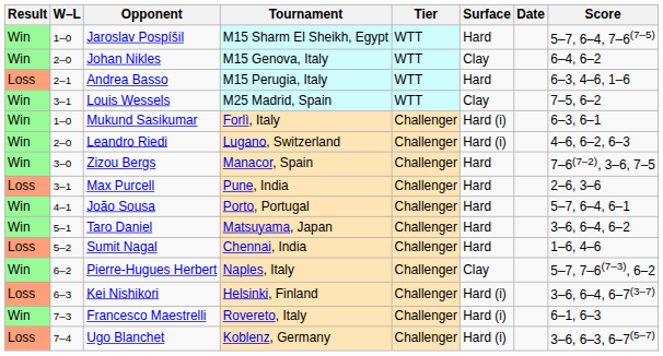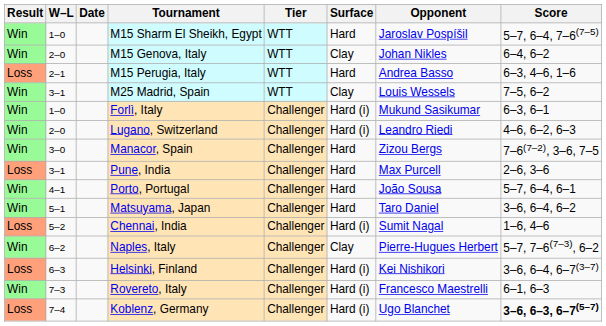columns swapped: Date <-> Opponent
Chennai, India | Surface: Hard -> Hard (i)
Koblenz, Germany | Score: normal -> bold
